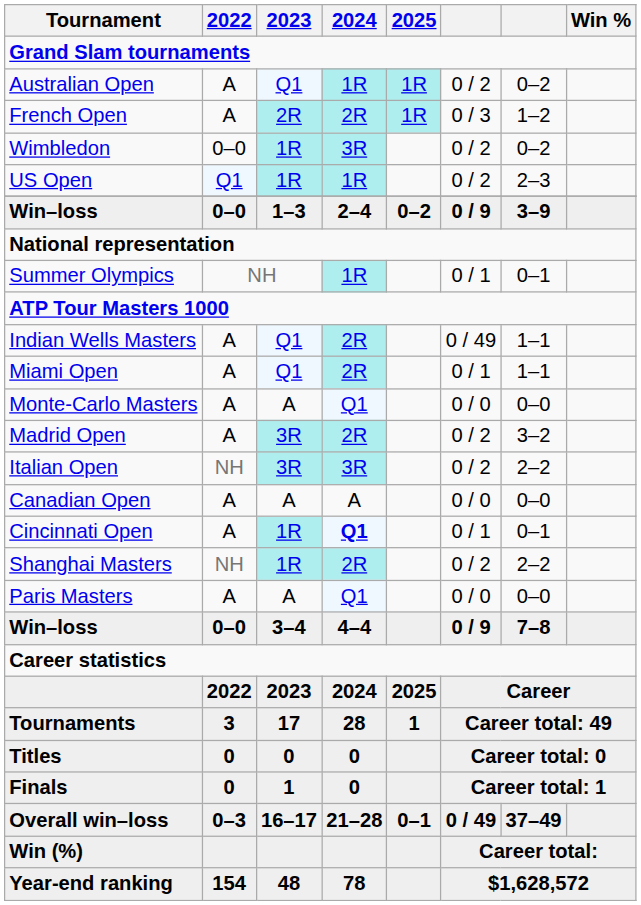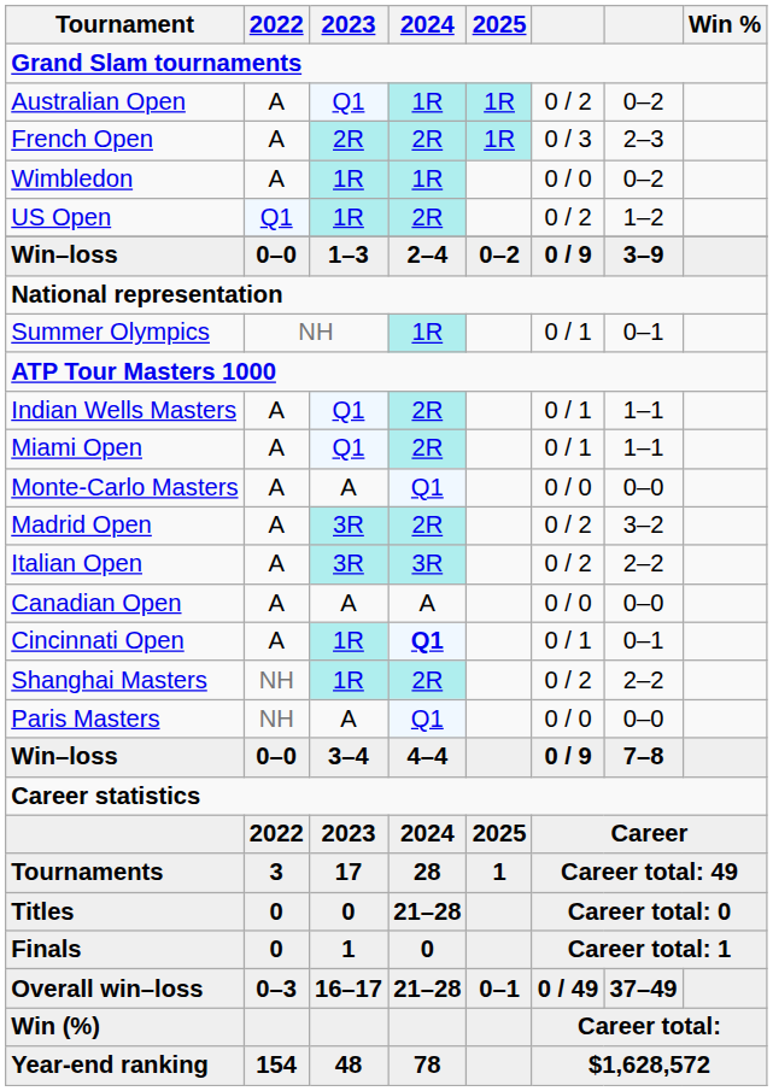French Open | column 7: 1–2 -> 2–3
Wimbledon | 2022: 0–0 -> A
Wimbledon | 2024: 3R -> 1R
Wimbledon | column 6: 0 / 2 -> 0 / 0
US Open | 2024: 1R -> 2R
US Open | column 7: 2–3 -> 1–2
Indian Wells Masters | column 6: 0 / 49 -> 0 / 1
Italian Open | 2022: NH -> A
Paris Masters | 2022: A -> NH
Titles | 2024: 0 -> 21–28
